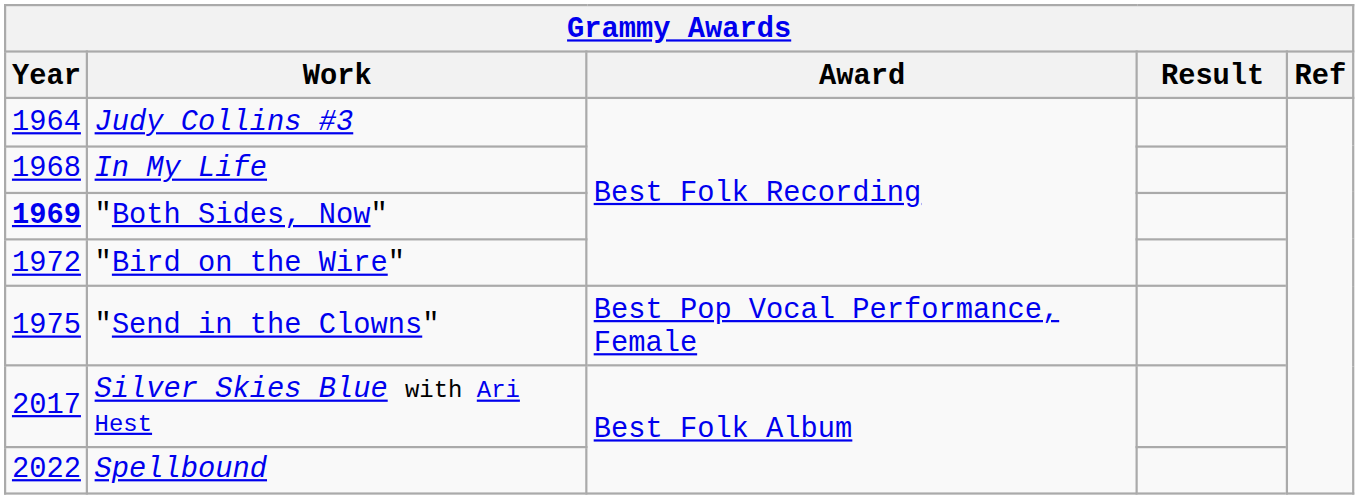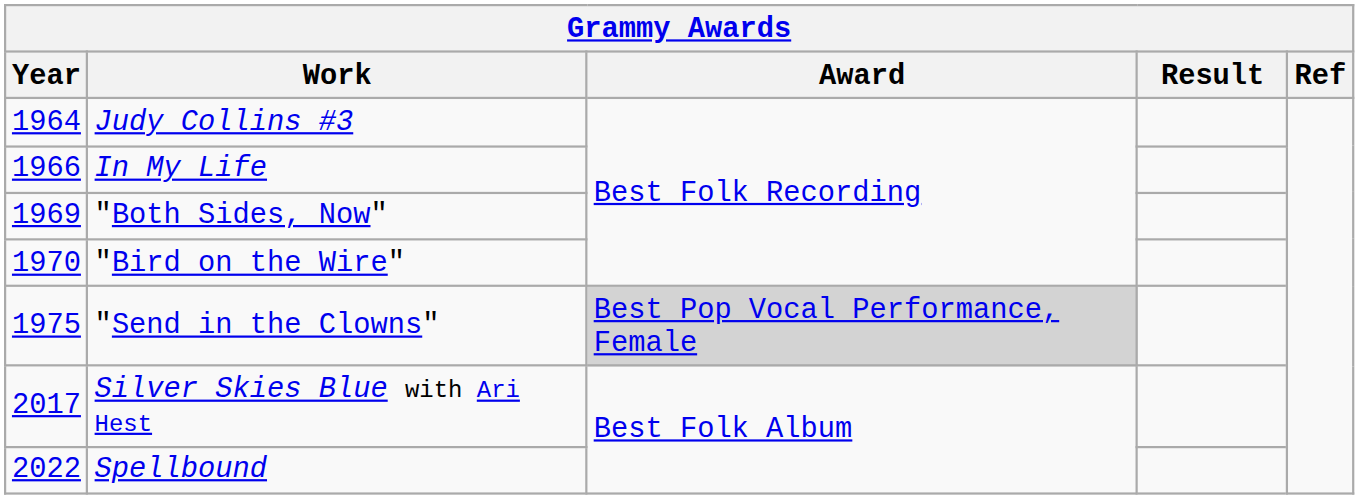In My Life | Year: 1968 -> 1966
"Both Sides, Now" | Year: bold -> normal
"Bird on the Wire" | Year: 1972 -> 1970
"Send in the Clowns" | Award: no background -> lightgrey background
